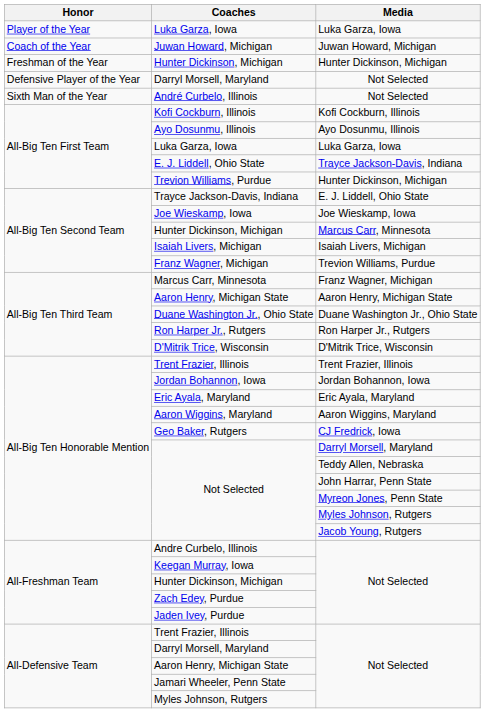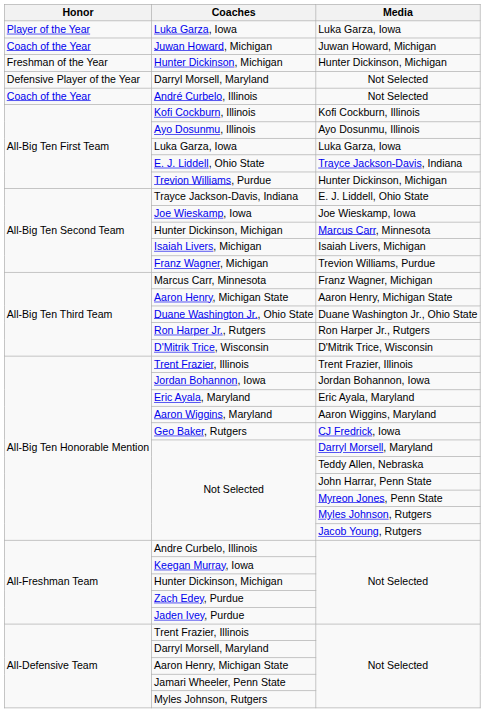André Curbelo, Illinois | Honor: Sixth Man of the Year -> Coach of the Year
